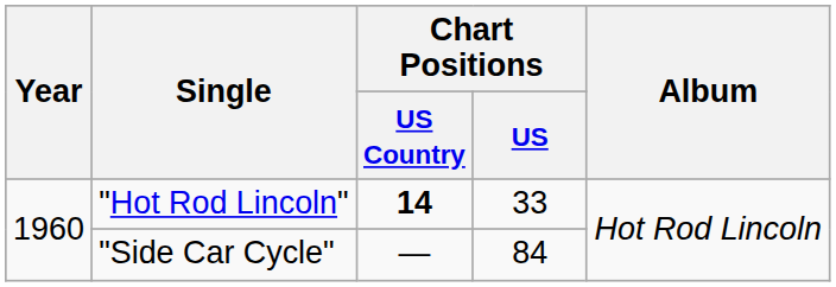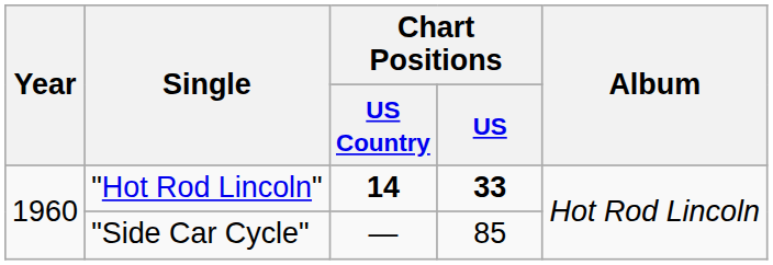"Hot Rod Lincoln" | Chart Positions / US: normal -> bold
"Side Car Cycle" | Chart Positions / US: 84 -> 85
